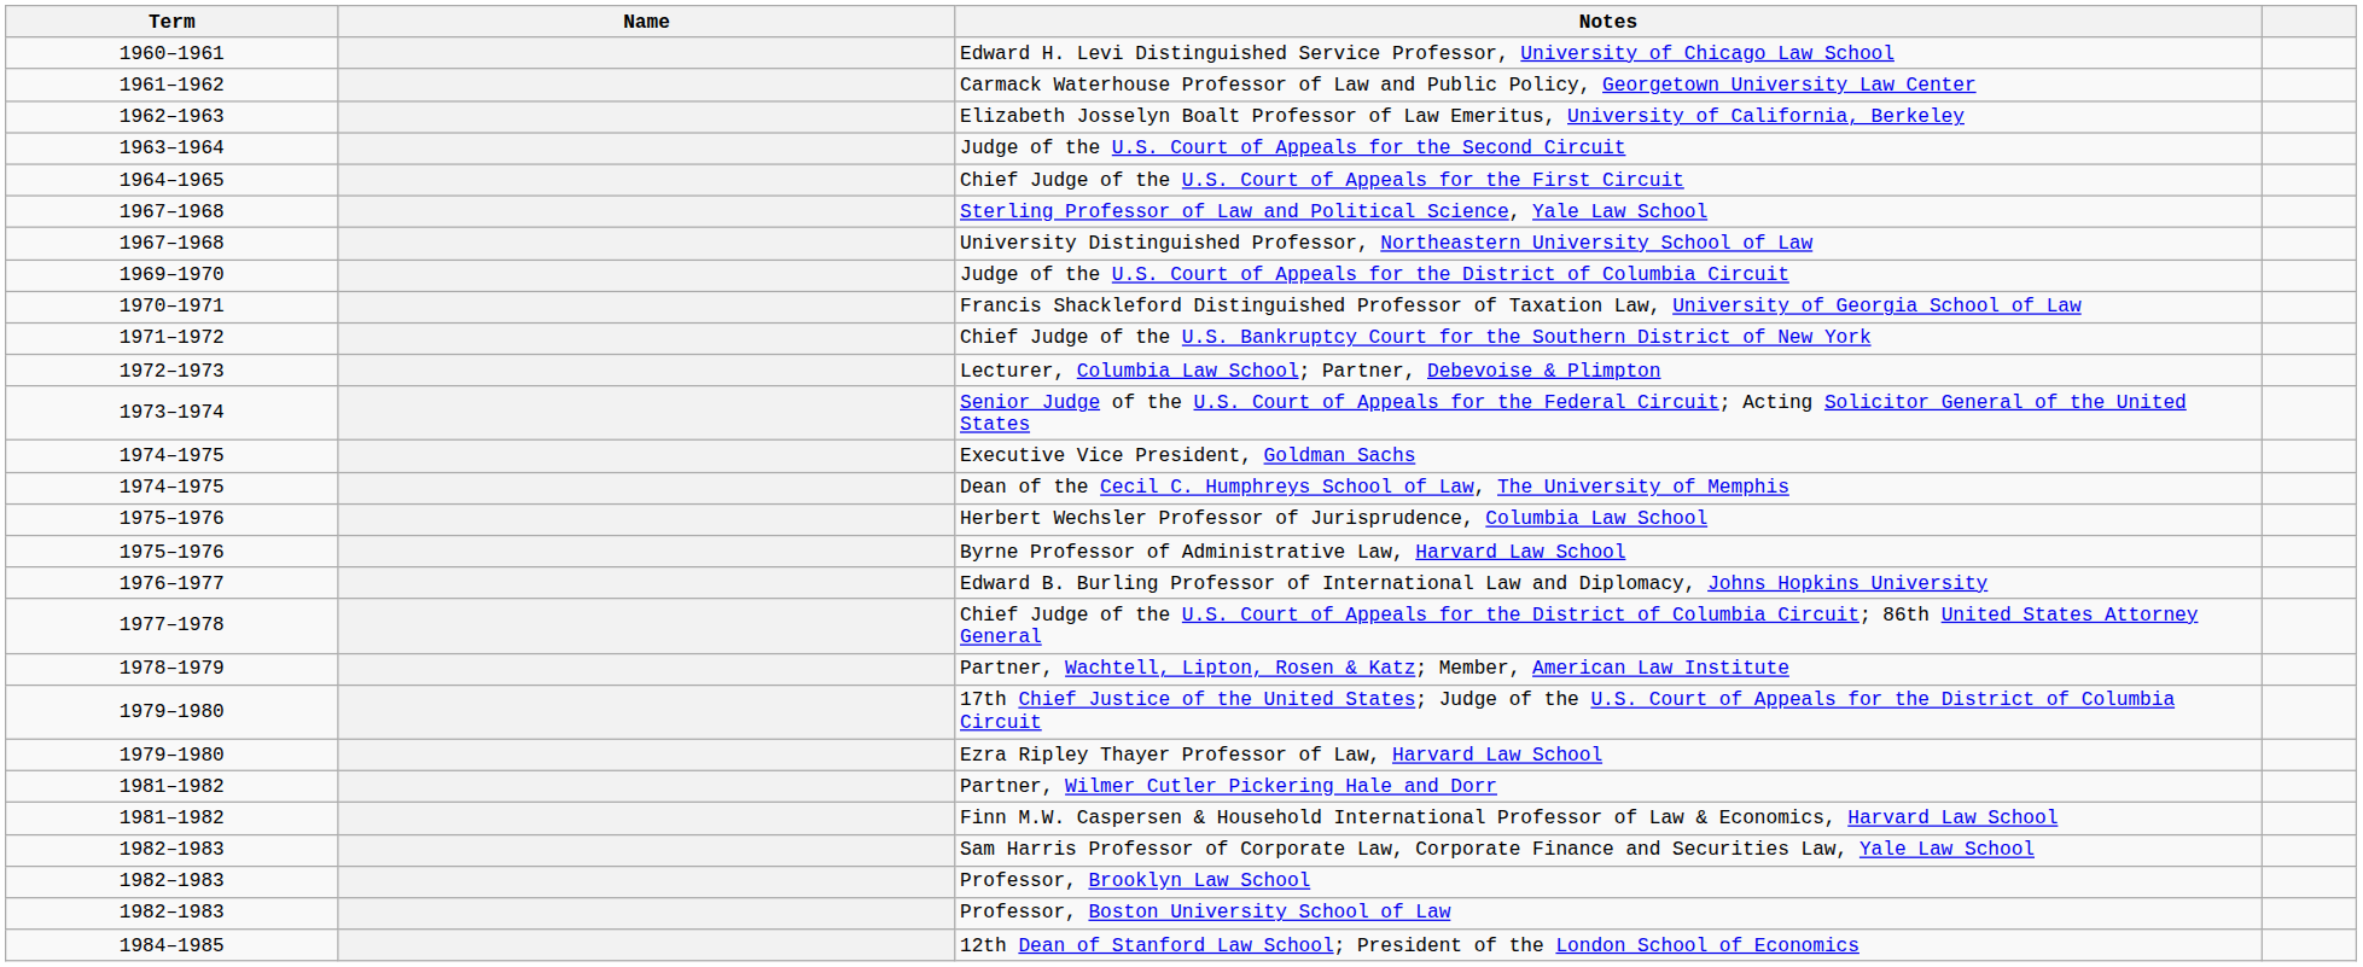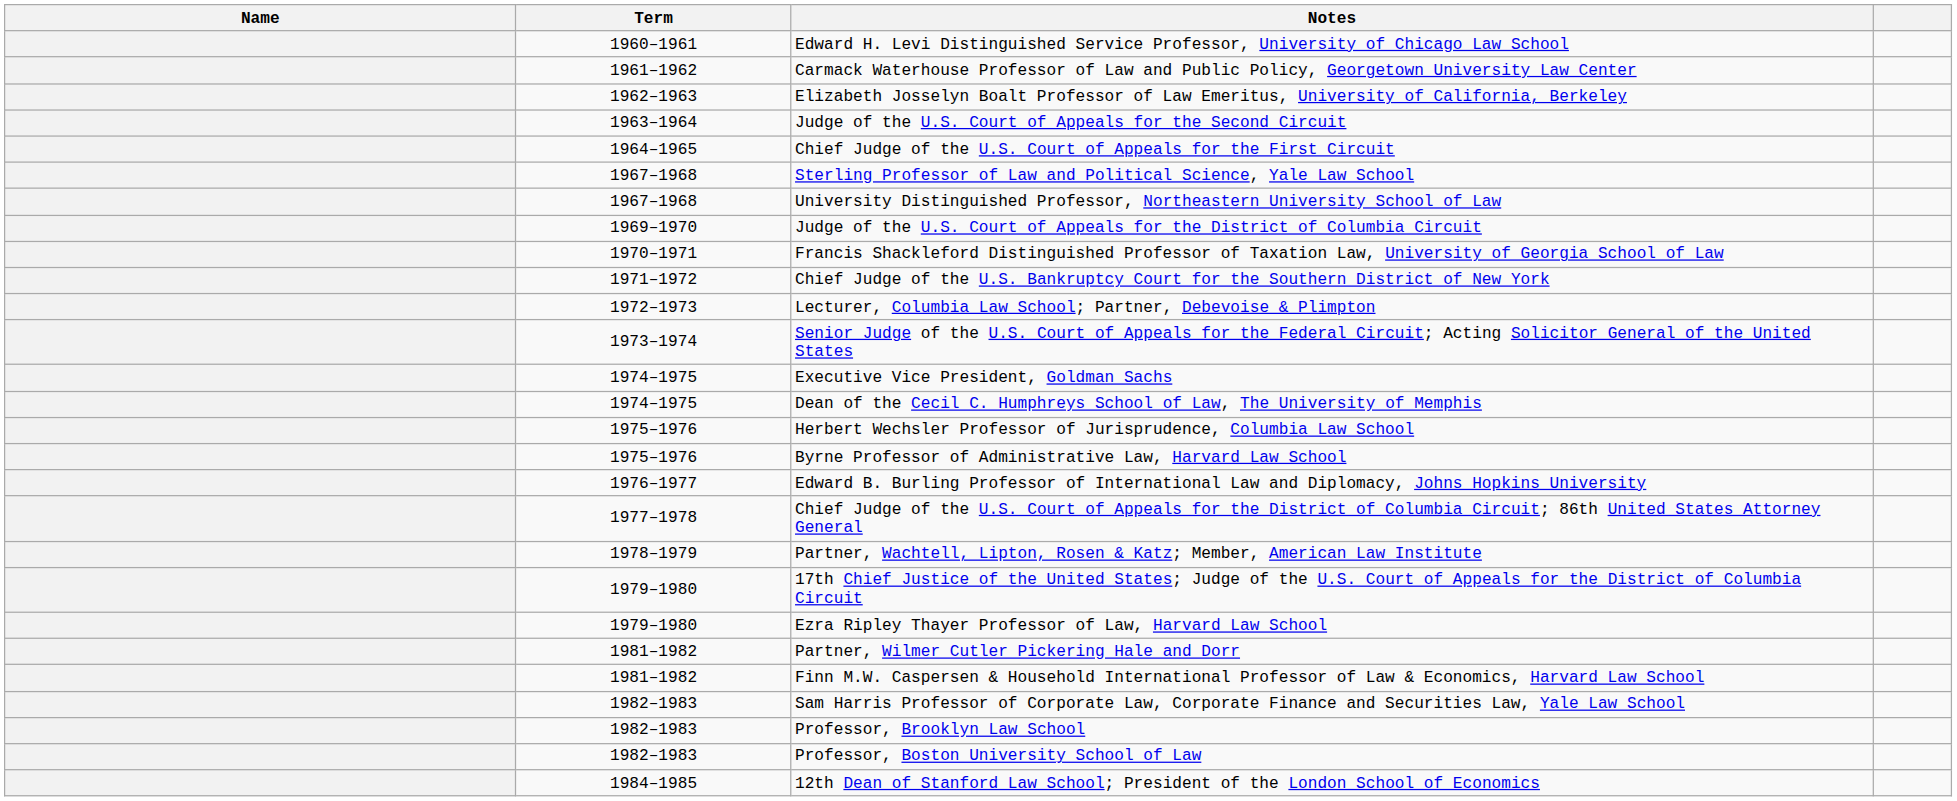columns swapped: Name <-> Term
